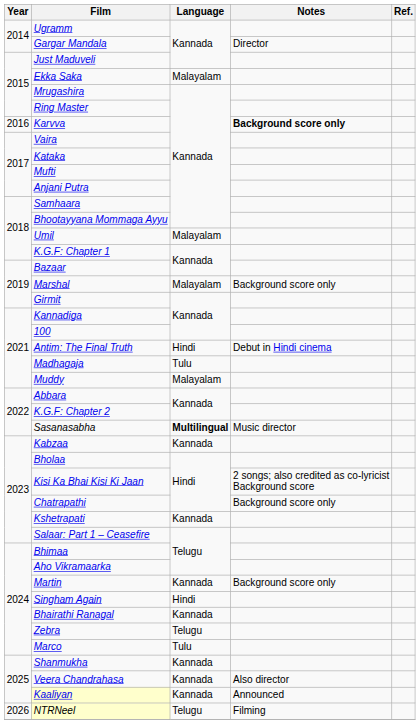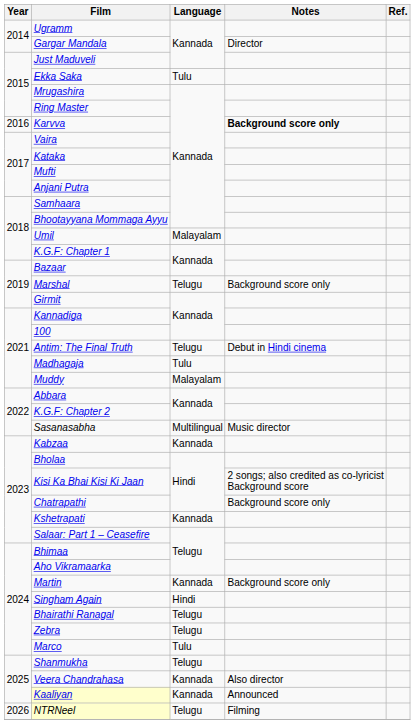Ekka Saka | Language: Malayalam -> Tulu
Marshal | Language: Malayalam -> Telugu
Antim: The Final Truth | Language: Hindi -> Telugu
Sasanasabha | Language: bold -> normal
Bhairathi Ranagal | Language: Kannada -> Telugu
Shanmukha | Language: Kannada -> Telugu
